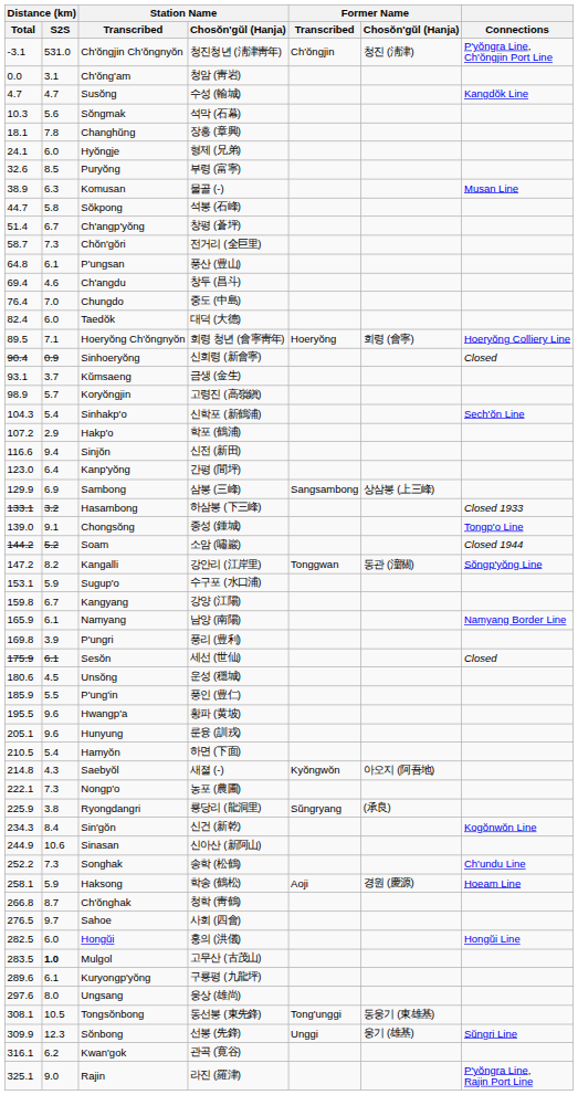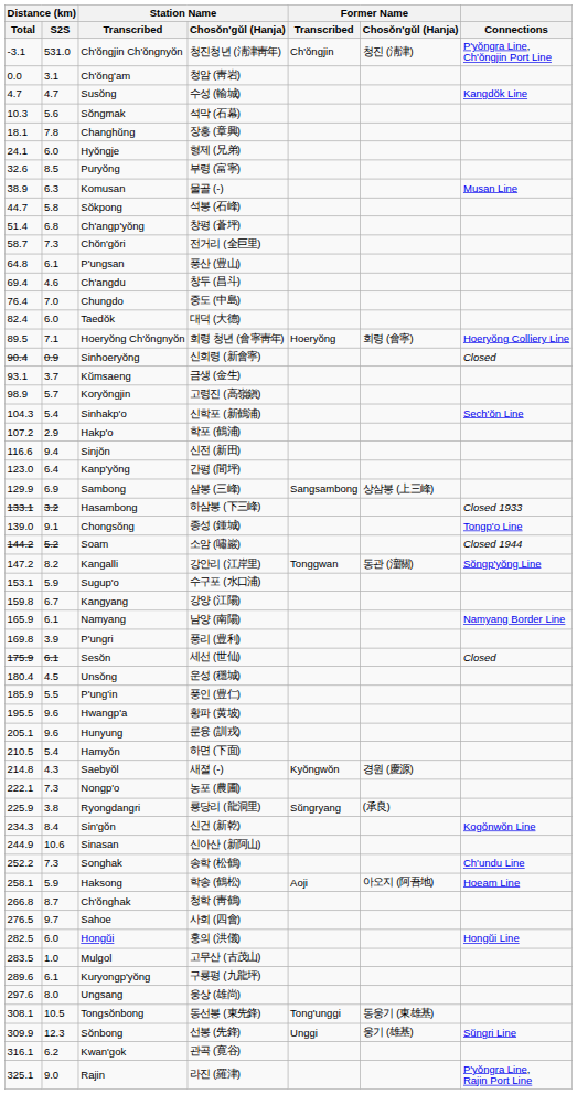Ch'angp'yŏng | Distance (km) / S2S: 6.7 -> 6.8
Unsŏng | Distance (km) / Total: 180.6 -> 180.4
Saebyŏl | Former Name / Chosŏn'gŭl (Hanja): 아오지 (阿吾地) -> 경원 (慶源)
Haksong | Former Name / Chosŏn'gŭl (Hanja): 경원 (慶源) -> 아오지 (阿吾地)
Mulgol | Distance (km) / S2S: bold -> normal
